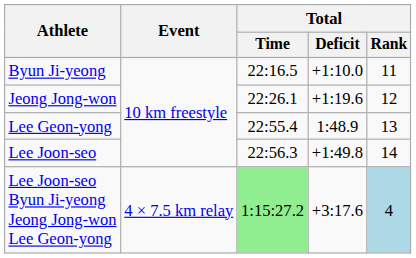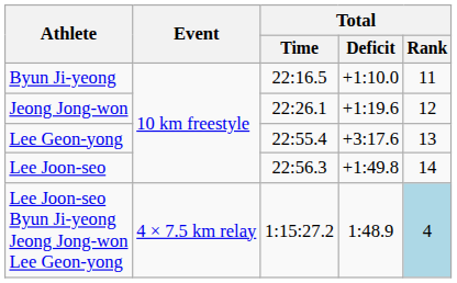Lee Geon-yong | Total / Deficit: 1:48.9 -> +3:17.6
Lee Joon-seo Byun Ji-yeong Jeong Jong-won Lee Geon-yong | Total / Time: lightgreen background -> no background
Lee Joon-seo Byun Ji-yeong Jeong Jong-won Lee Geon-yong | Total / Deficit: +3:17.6 -> 1:48.9
